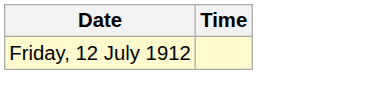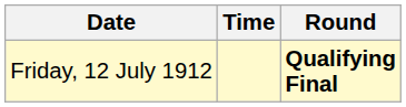+ column: Round | Qualifying Final
